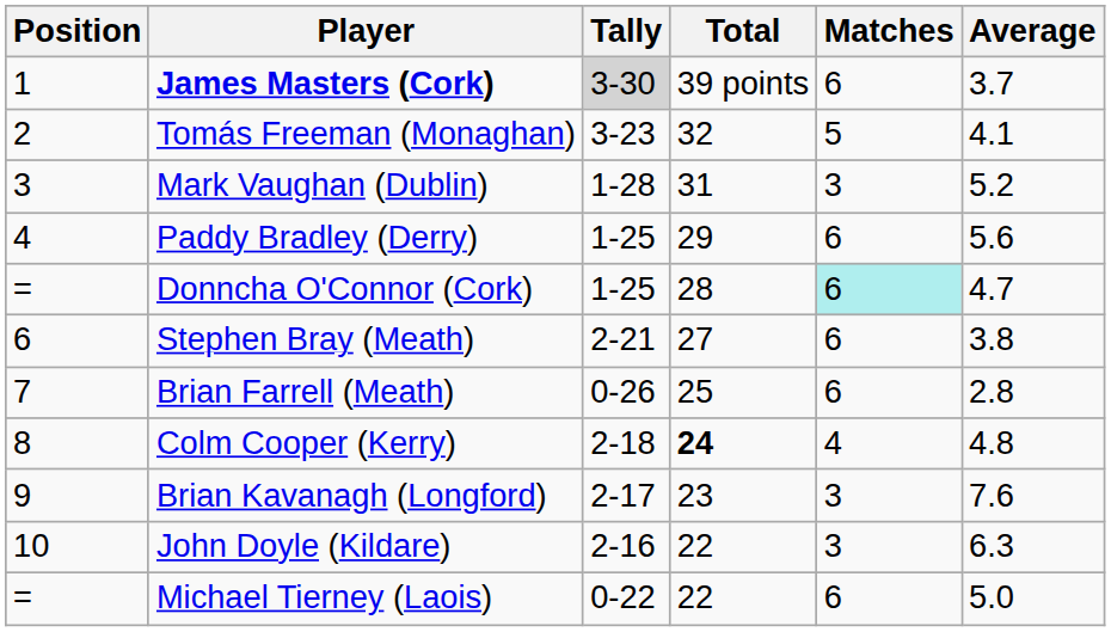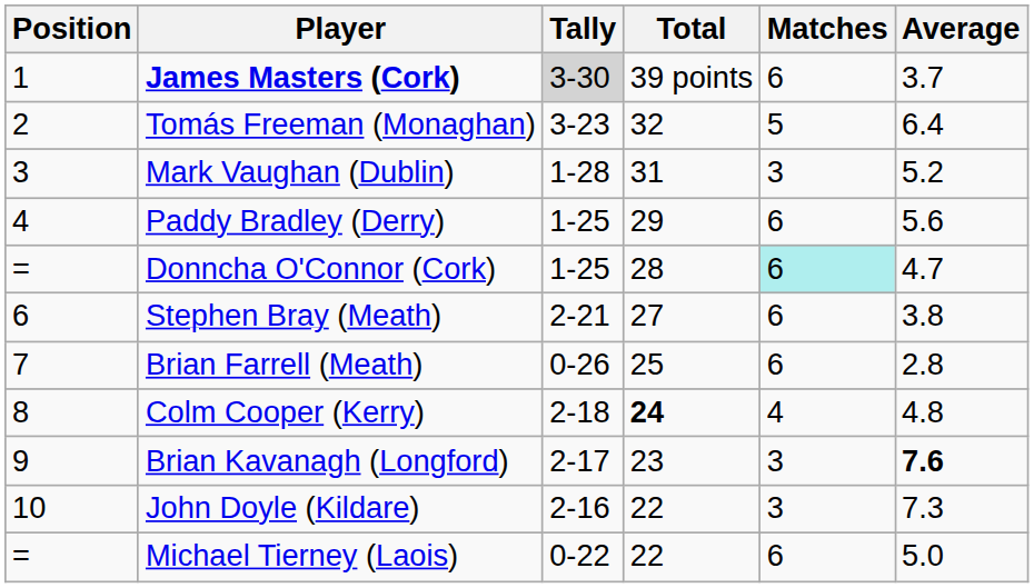Tomás Freeman (Monaghan) | Average: 4.1 -> 6.4
Brian Kavanagh (Longford) | Average: normal -> bold
John Doyle (Kildare) | Average: 6.3 -> 7.3
